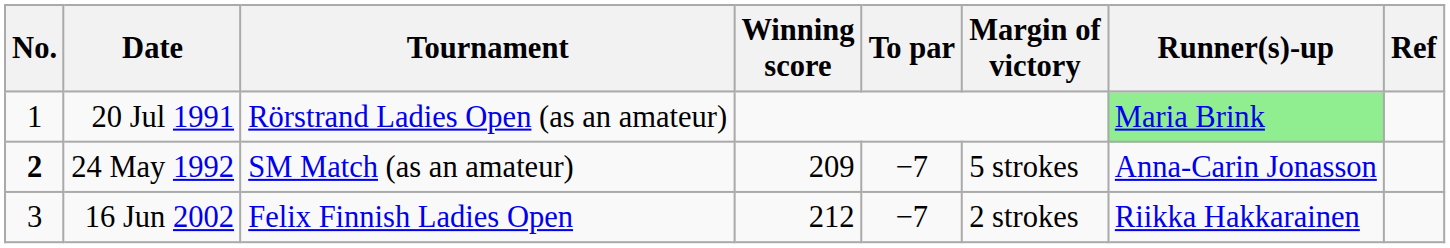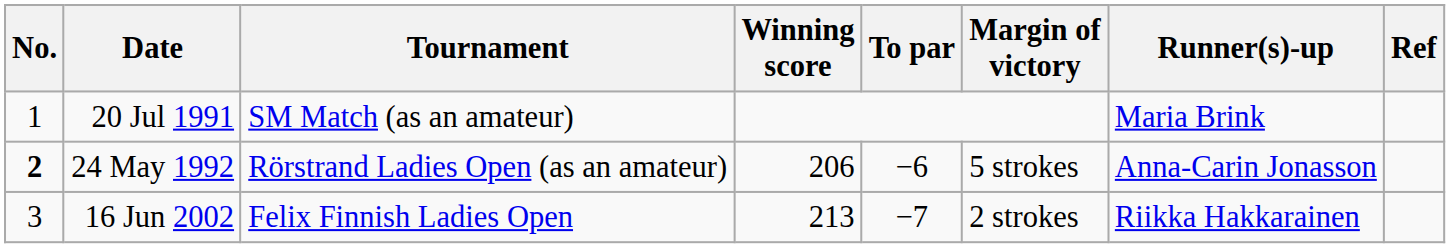20 Jul 1991 | Tournament: Rörstrand Ladies Open (as an amateur) -> SM Match (as an amateur)
20 Jul 1991 | Runner(s)-up: lightgreen background -> no background
24 May 1992 | Tournament: SM Match (as an amateur) -> Rörstrand Ladies Open (as an amateur)
24 May 1992 | Winning score: 209 -> 206
24 May 1992 | To par: −7 -> −6
16 Jun 2002 | Winning score: 212 -> 213
